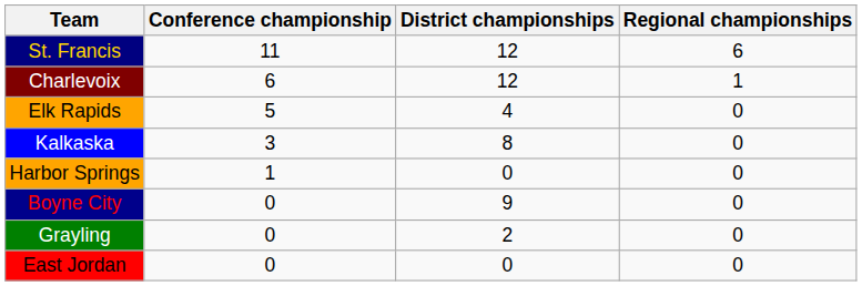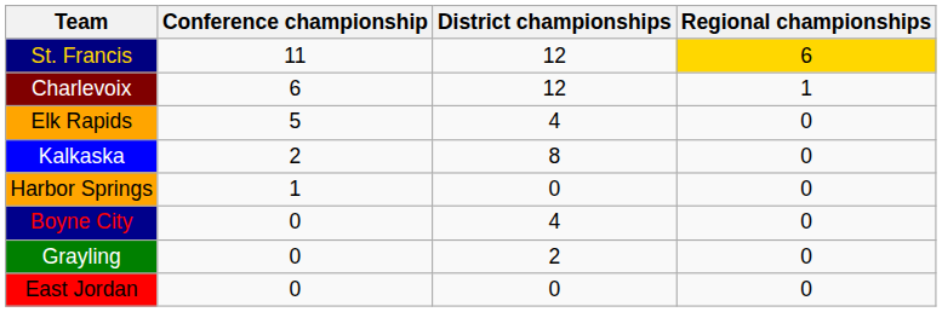St. Francis | Regional championships: no background -> gold background
Kalkaska | Conference championship: 3 -> 2
Boyne City | District championships: 9 -> 4
